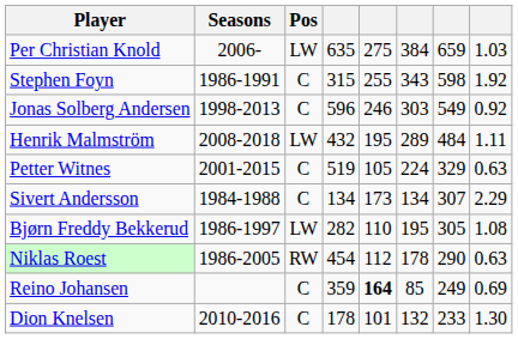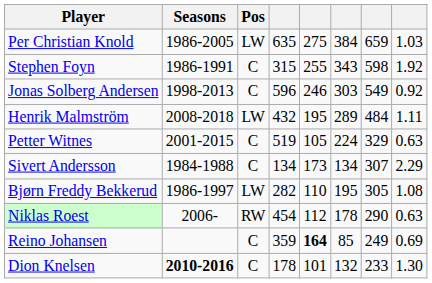Per Christian Knold | Seasons: 2006- -> 1986-2005
Niklas Roest | Seasons: 1986-2005 -> 2006-
Dion Knelsen | Seasons: normal -> bold
